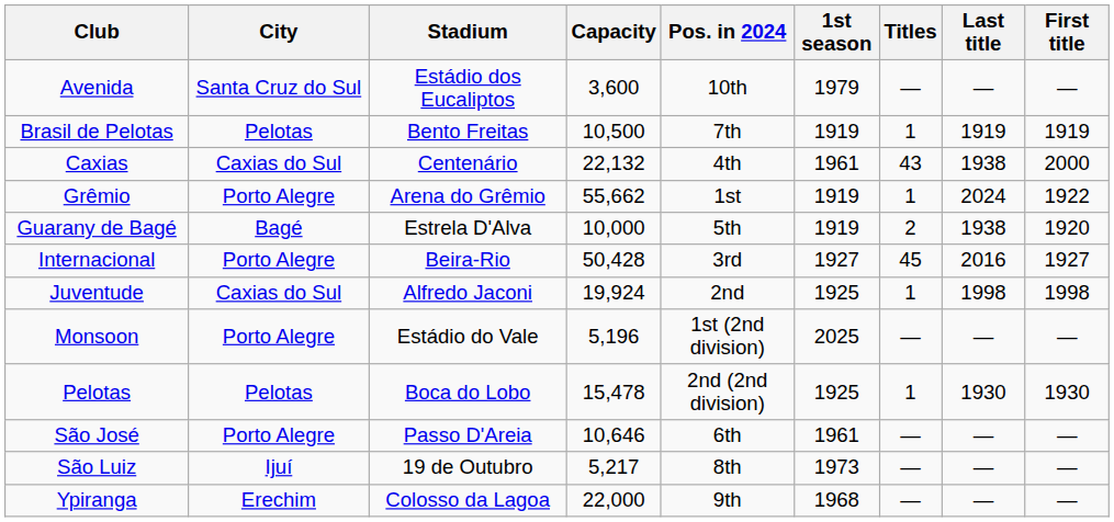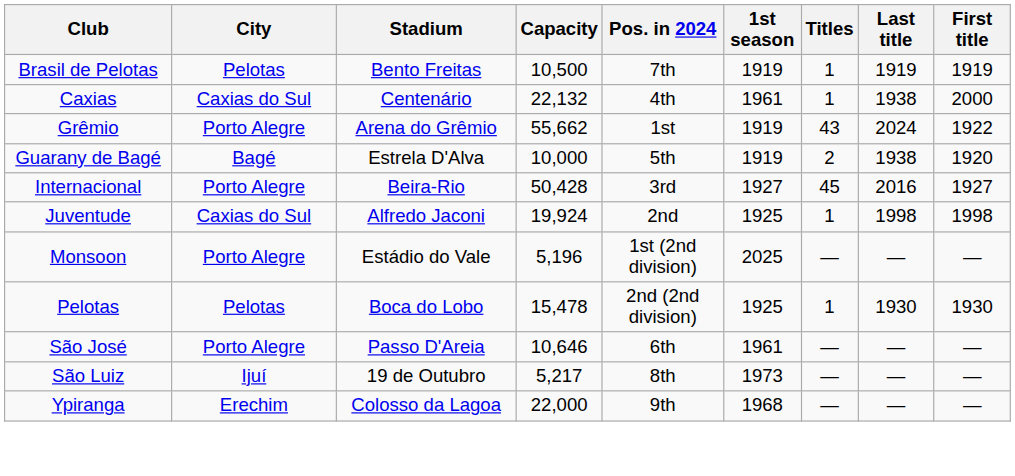- row: Avenida | Santa Cruz do Sul | Estádio dos Eucaliptos | 3,600 | 10th | 1979 | — | — | —
Caxias | Titles: 43 -> 1
Grêmio | Titles: 1 -> 43
